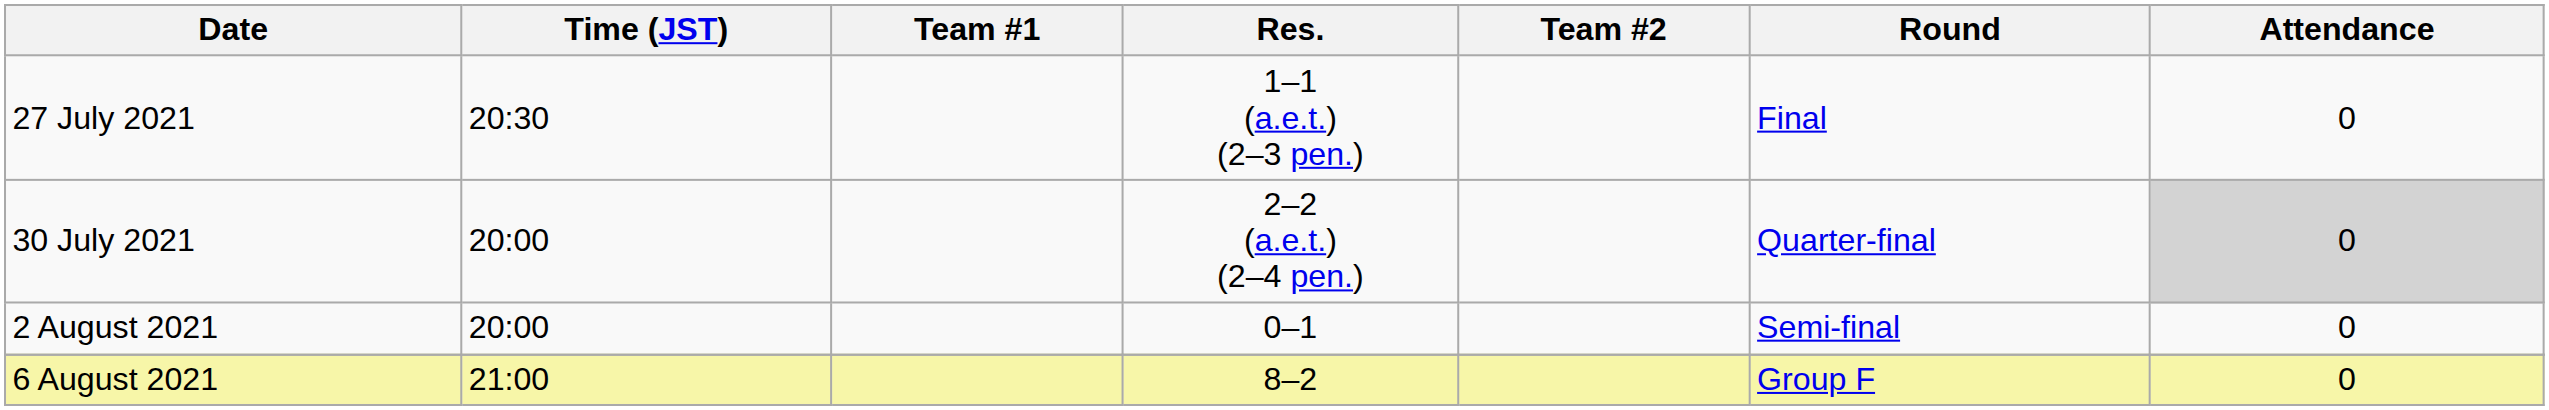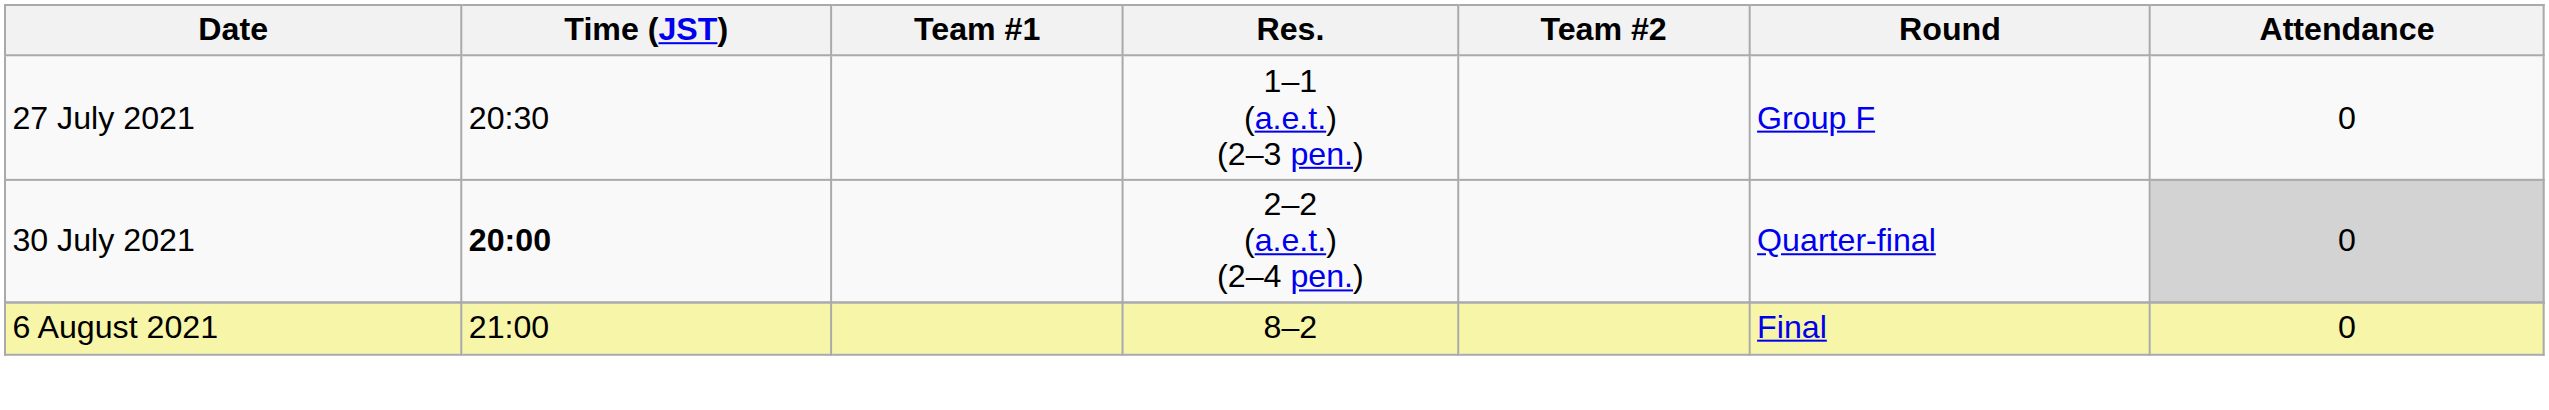27 July 2021 | Round: Final -> Group F
30 July 2021 | Time (JST): normal -> bold
- row: 2 August 2021 | 20:00 | 0–1 | Semi-final | 0
6 August 2021 | Round: Group F -> Final
